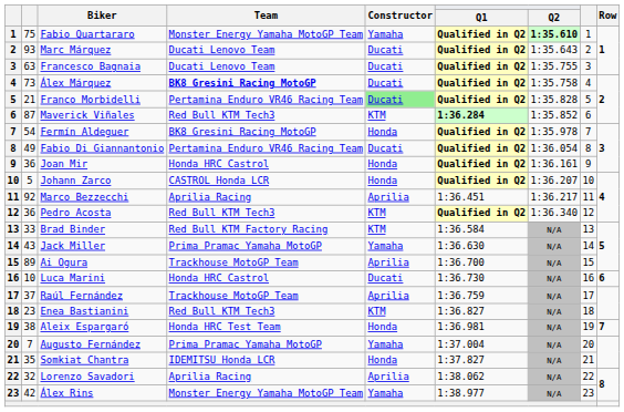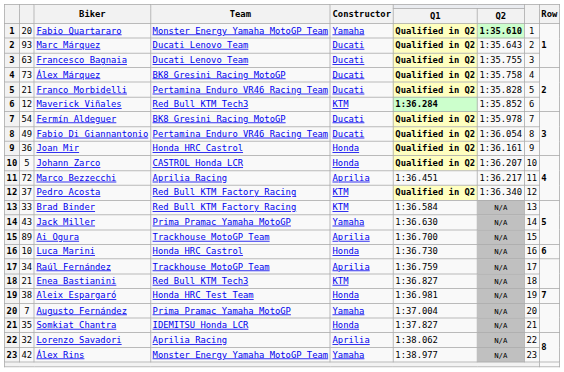Fabio Quartararo | column 2: 75 -> 20
Álex Márquez | Team: bold -> normal
Franco Morbidelli | Constructor: lightgreen background -> no background
Maverick Viñales | column 2: 87 -> 12
Fermín Aldeguer | Constructor: Honda -> Ducati
Marco Bezzecchi | column 2: 92 -> 72
Pedro Acosta | column 2: 36 -> 37
Pedro Acosta | Team: Red Bull KTM Tech3 -> Red Bull KTM Factory Racing
Luca Marini | Constructor: Ducati -> Honda
Raúl Fernández | column 2: 37 -> 34
Enea Bastianini | column 2: 23 -> 21
